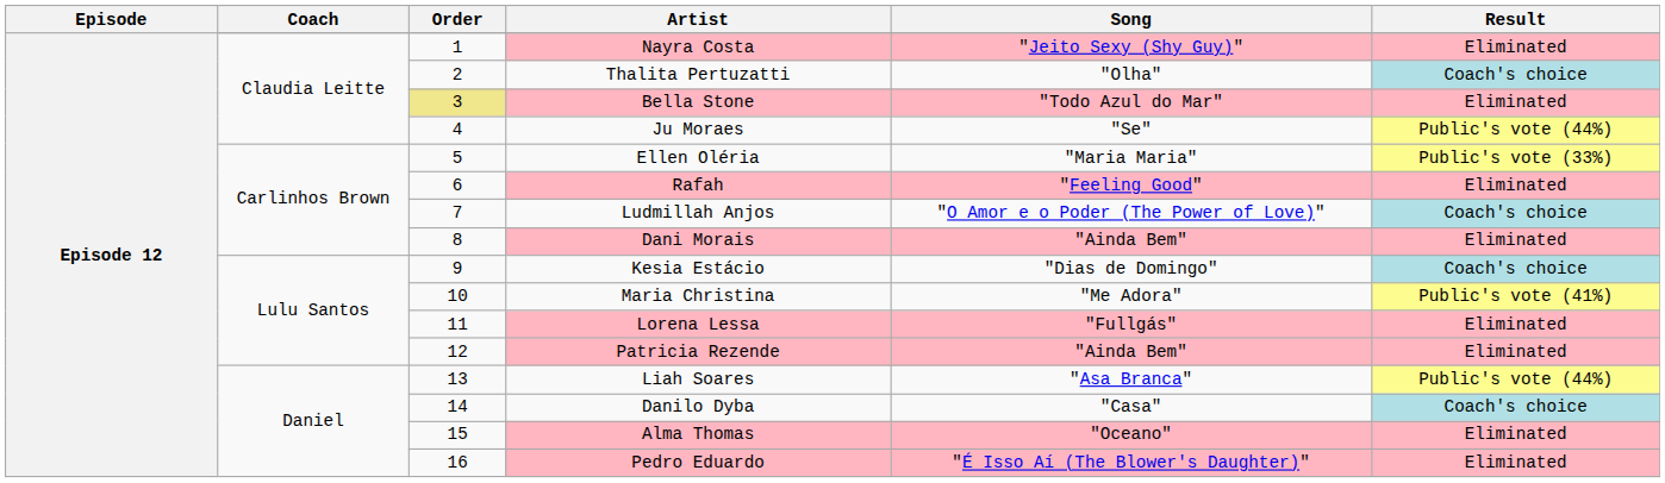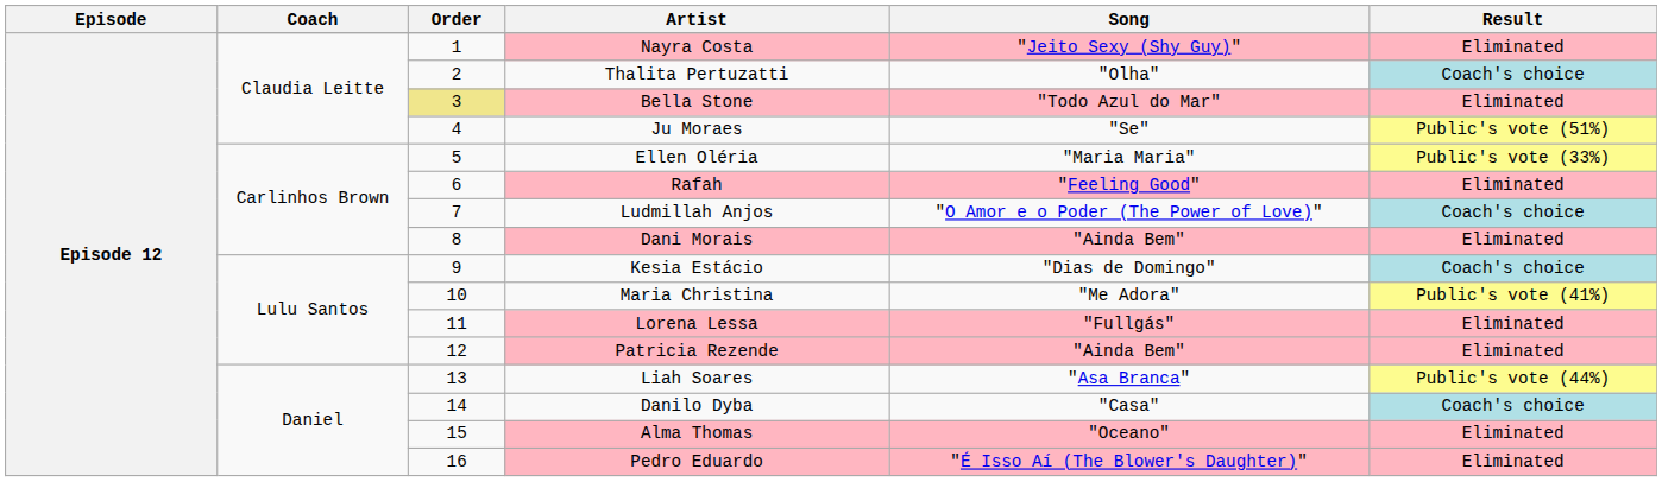Ju Moraes | Result: Public's vote (44%) -> Public's vote (51%)
